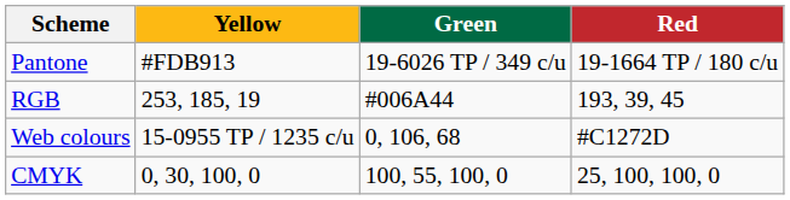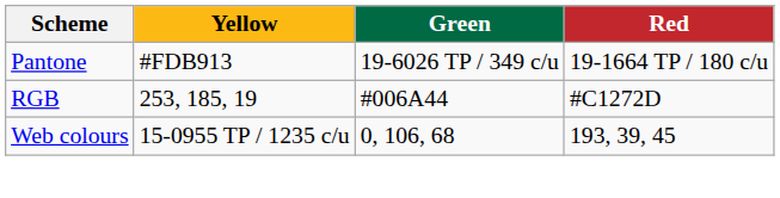RGB | Red: 193, 39, 45 -> #C1272D
Web colours | Red: #C1272D -> 193, 39, 45
- row: CMYK | 0, 30, 100, 0 | 100, 55, 100, 0 | 25, 100, 100, 0
